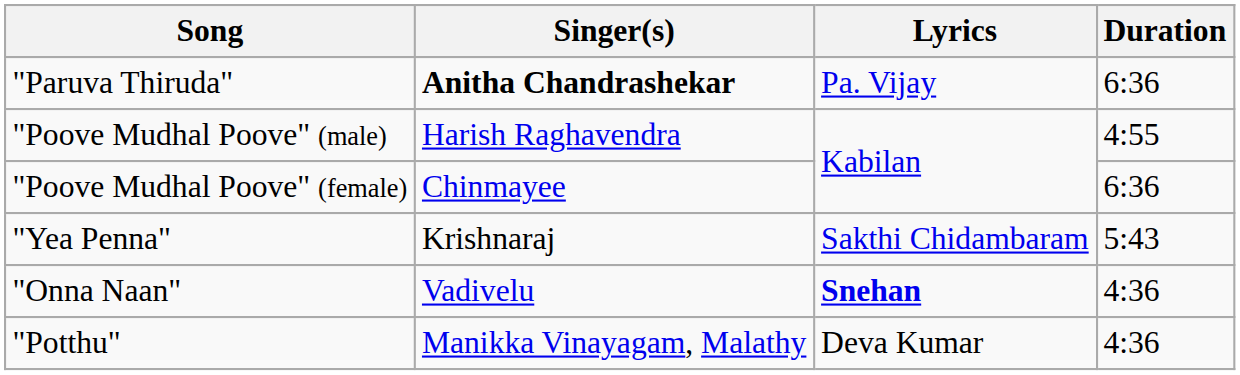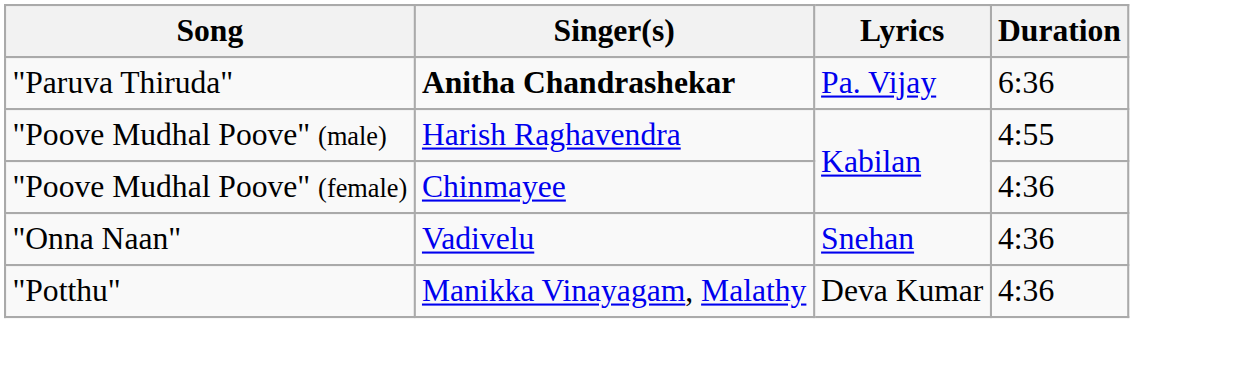"Poove Mudhal Poove" (female) | Duration: 6:36 -> 4:36
- row: "Yea Penna" | Krishnaraj | Sakthi Chidambaram | 5:43
"Onna Naan" | Lyrics: bold -> normal
